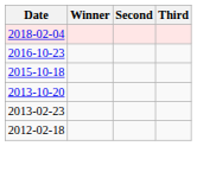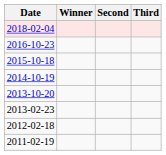+ row: 2014-10-19
+ row: 2011-02-19
